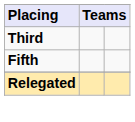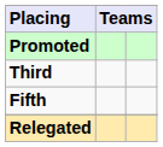+ row: Promoted
